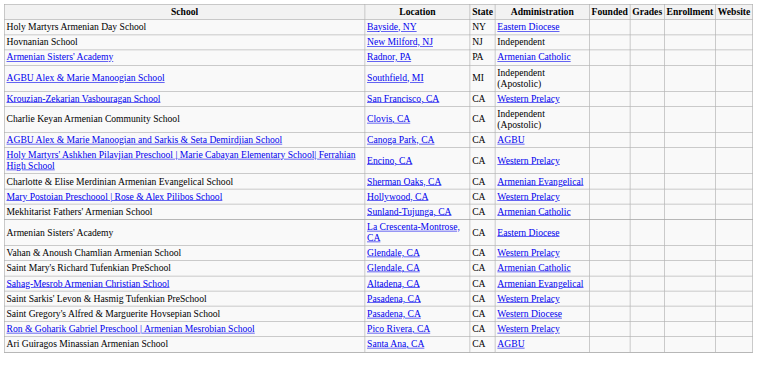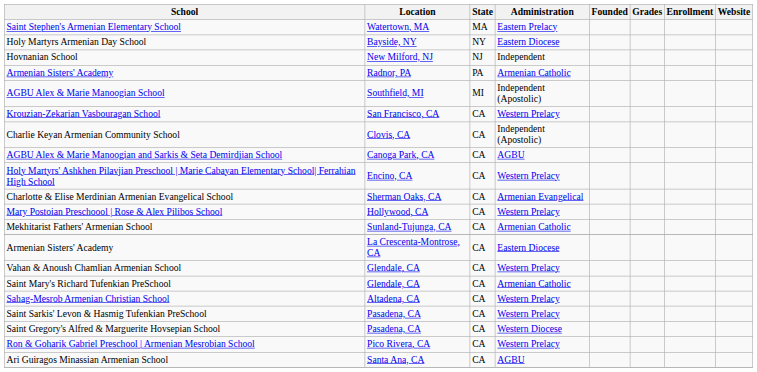+ row: Saint Stephen's Armenian Elementary School | Watertown, MA | MA | Eastern Prelacy
Sahag-Mesrob Armenian Christian School | Administration: Armenian Evangelical -> Western Prelacy
